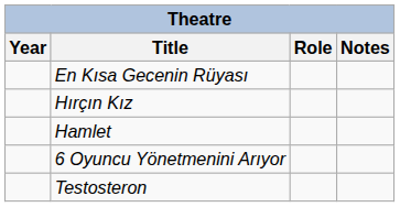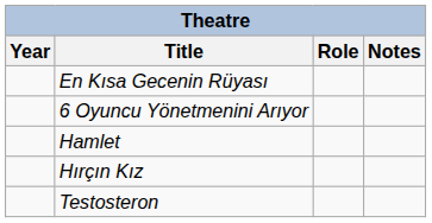rows swapped: 6 Oyuncu Yönetmenini Arıyor <-> Hırçın Kız
